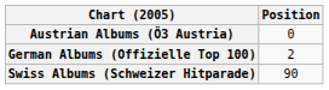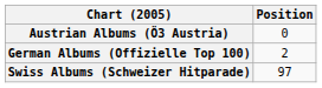Swiss Albums (Schweizer Hitparade) | Position: 90 -> 97
